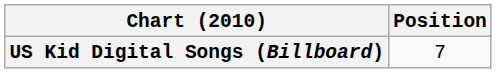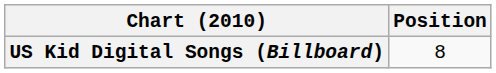US Kid Digital Songs (Billboard) | Position: 7 -> 8
